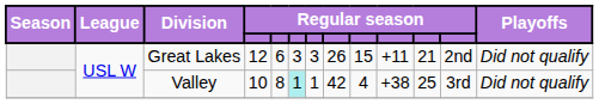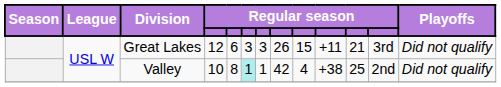Great Lakes | column 12: 2nd -> 3rd
Valley | column 12: 3rd -> 2nd
